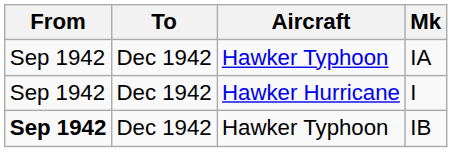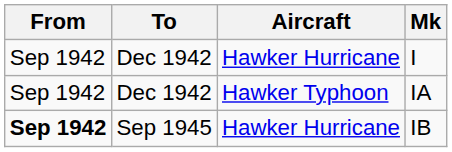rows swapped: I <-> IA
IB | To: Dec 1942 -> Sep 1945
IB | Aircraft: Hawker Typhoon -> Hawker Hurricane
